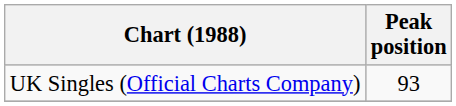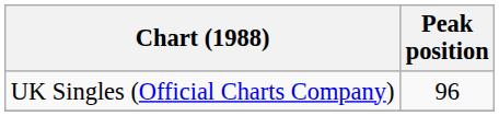UK Singles (Official Charts Company) | Peak position: 93 -> 96
